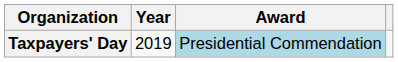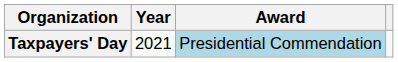Taxpayers' Day | Year: 2019 -> 2021
